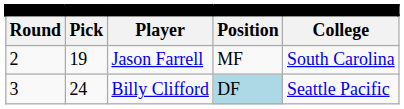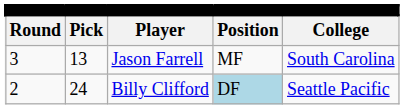Jason Farrell | column 1: 2 -> 3
Jason Farrell | column 2: 19 -> 13
Billy Clifford | column 1: 3 -> 2
